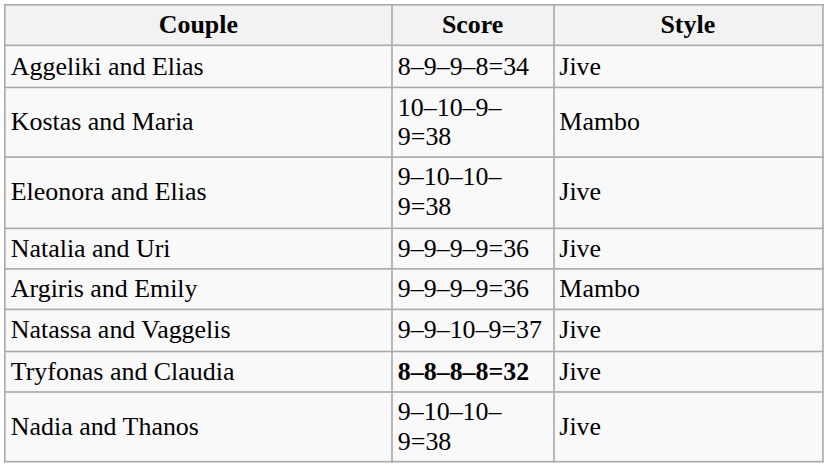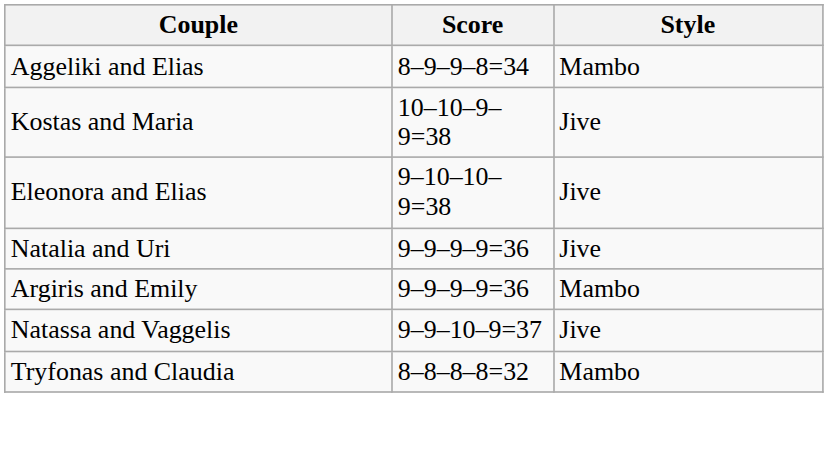Aggeliki and Elias | Style: Jive -> Mambo
Kostas and Maria | Style: Mambo -> Jive
Tryfonas and Claudia | Score: bold -> normal
Tryfonas and Claudia | Style: Jive -> Mambo
- row: Nadia and Thanos | 9–10–10–9=38 | Jive
